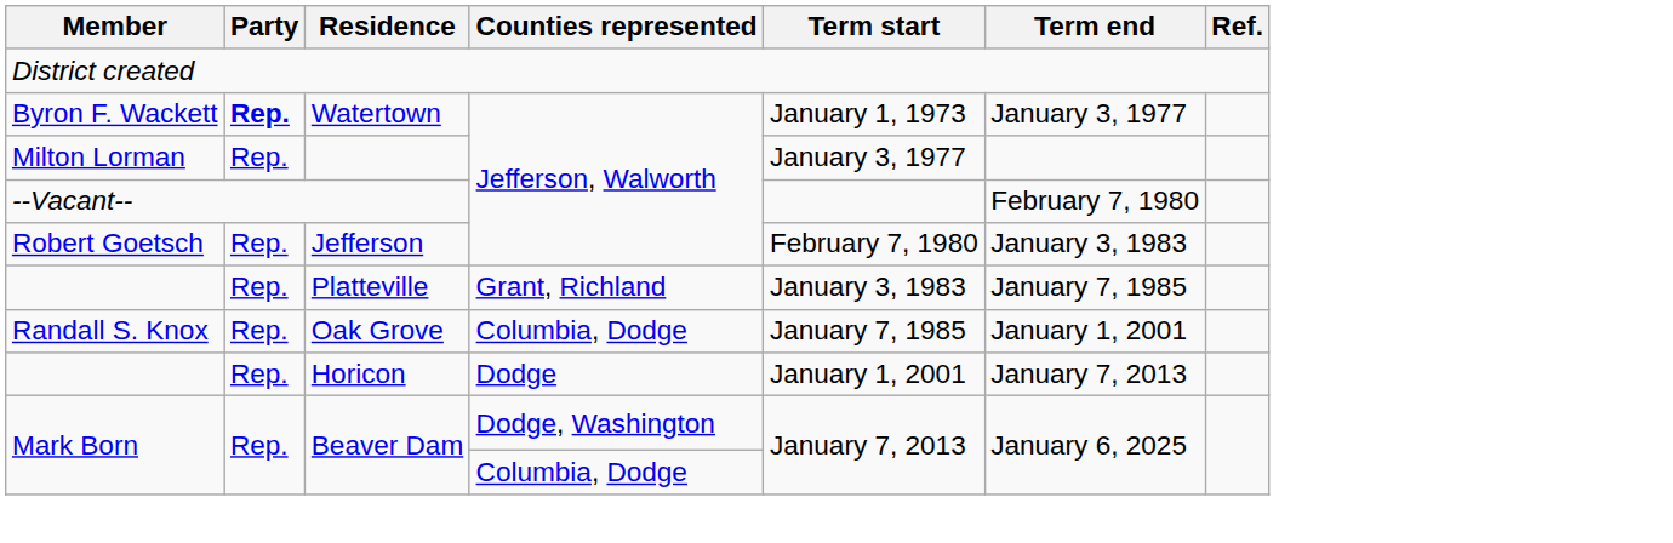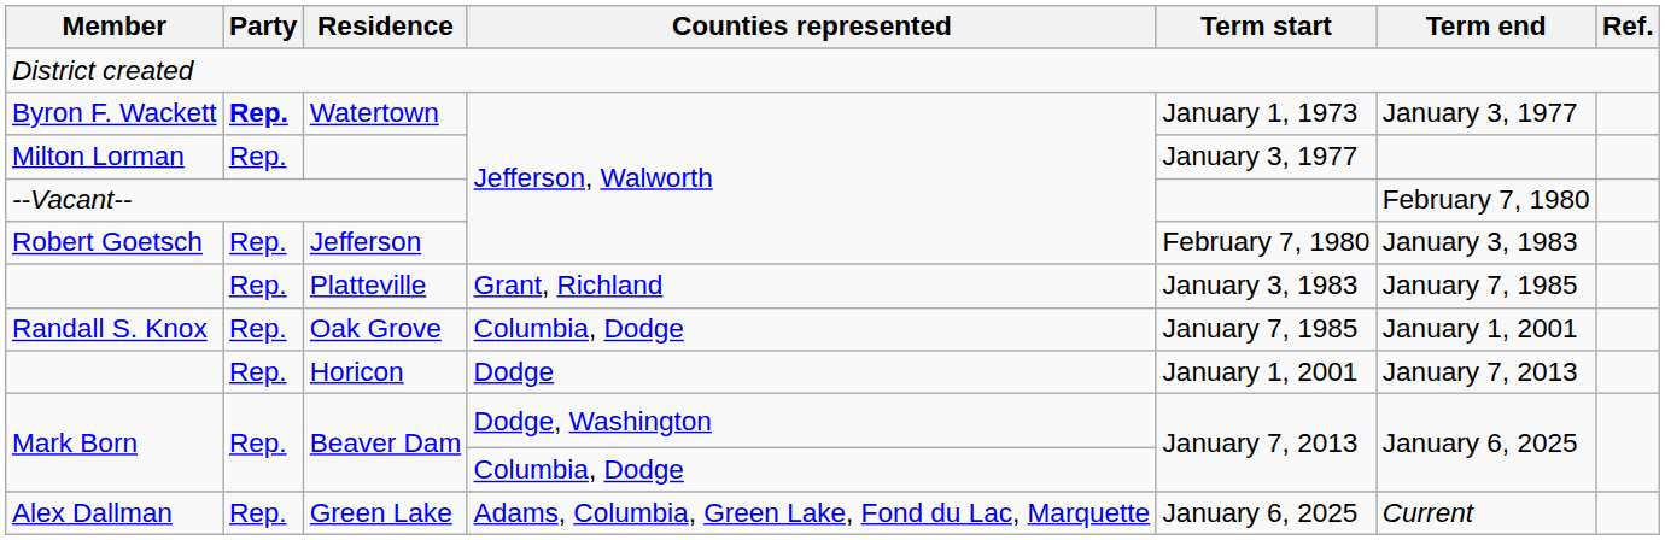+ row: Alex Dallman | Rep. | Green Lake | Adams, Columbia, Green Lake, Fond du Lac, Marquette | January 6, 2025 | Current
